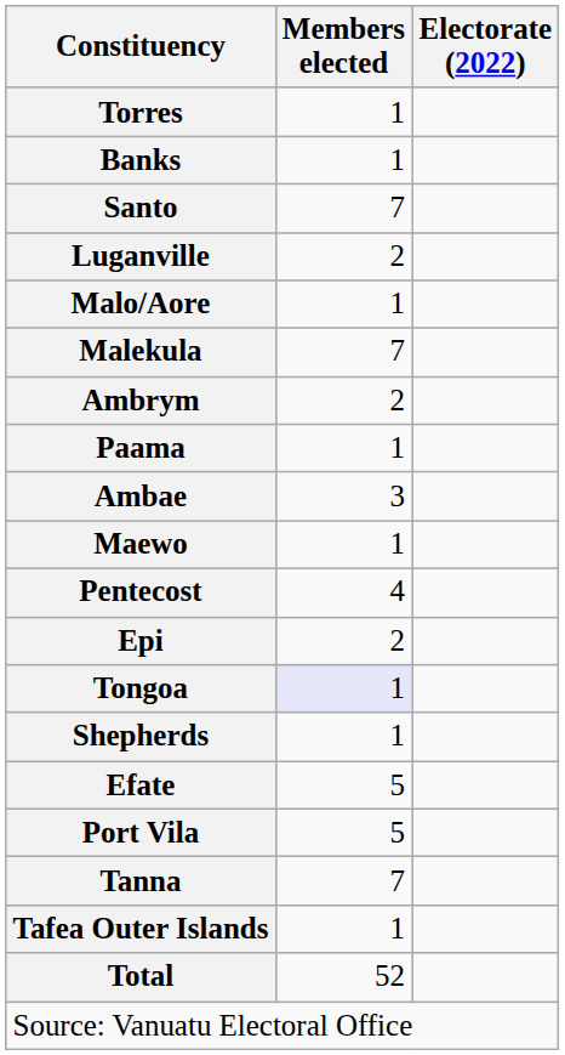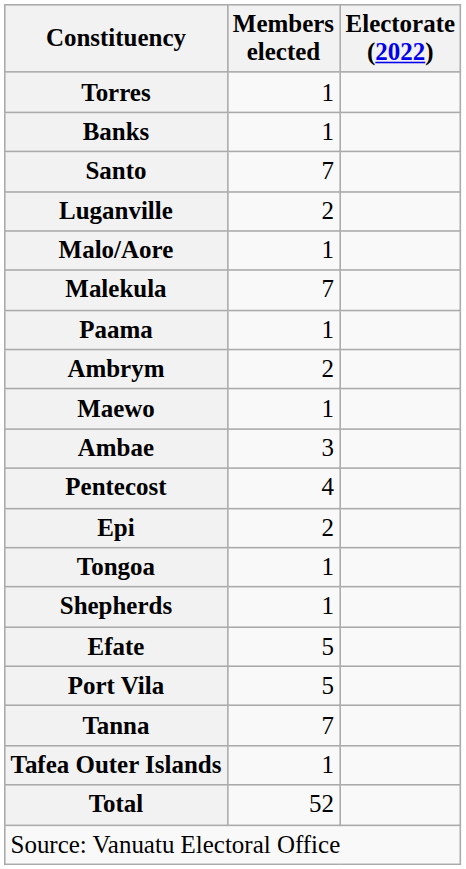rows swapped: Paama <-> Ambrym
rows swapped: Ambae <-> Maewo
Tongoa | Members elected: lavender background -> no background
